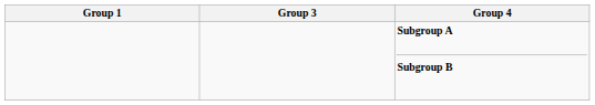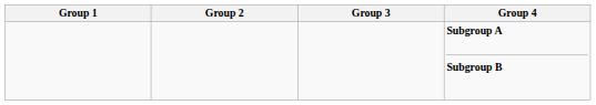+ column: Group 2
